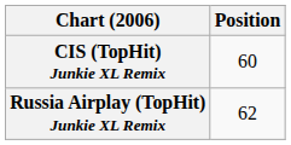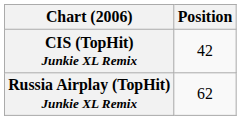CIS (TopHit) Junkie XL Remix | Position: 60 -> 42
